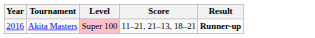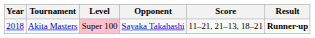+ column: Opponent | Sayaka Takahashi
Akita Masters | Year: 2016 -> 2018
